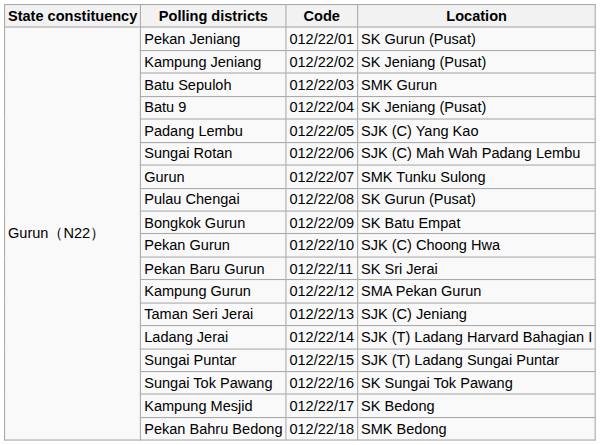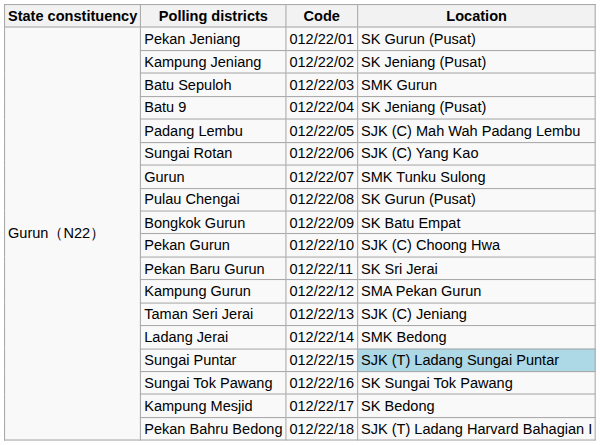Padang Lembu | Location: SJK (C) Yang Kao -> SJK (C) Mah Wah Padang Lembu
Sungai Rotan | Location: SJK (C) Mah Wah Padang Lembu -> SJK (C) Yang Kao
Ladang Jerai | Location: SJK (T) Ladang Harvard Bahagian I -> SMK Bedong
Sungai Puntar | Location: no background -> lightblue background
Pekan Bahru Bedong | Location: SMK Bedong -> SJK (T) Ladang Harvard Bahagian I
